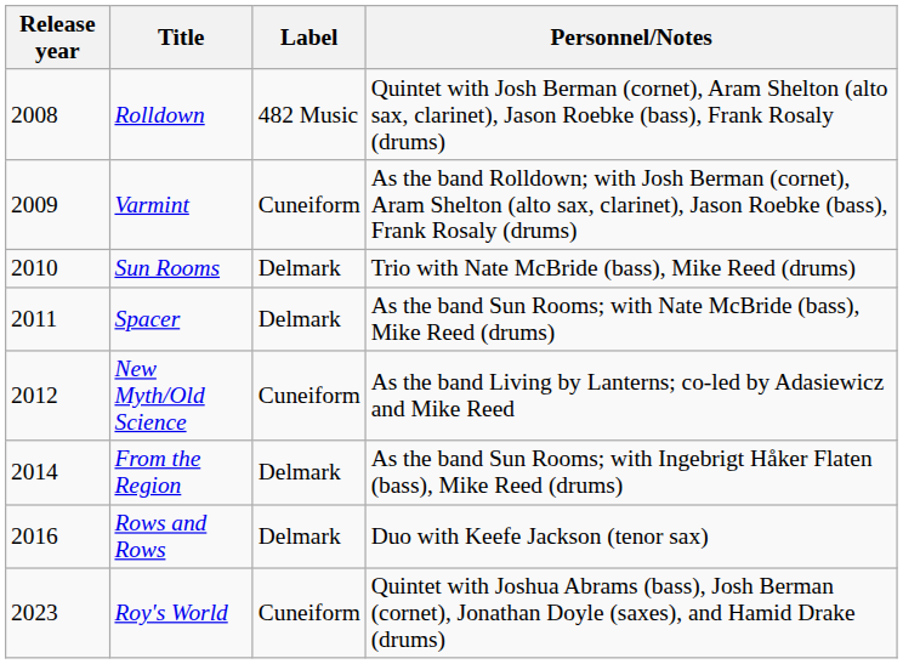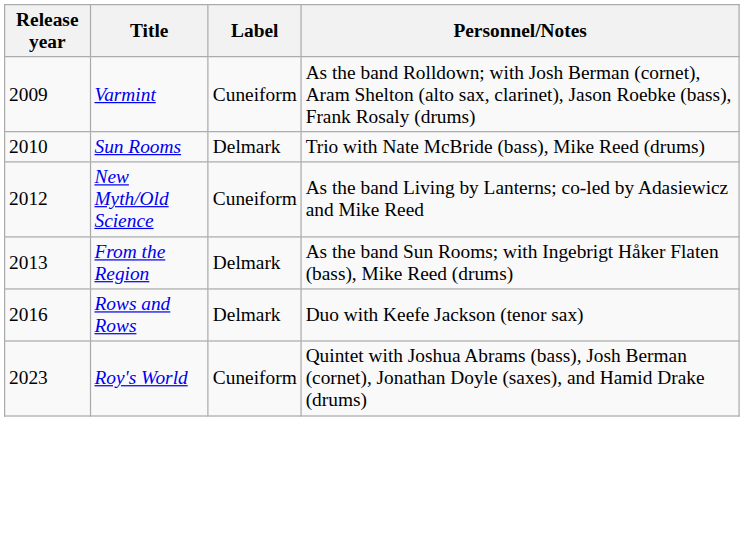- row: 2008 | Rolldown | 482 Music | Quintet with Josh Berman (cornet), Aram Shelton (alto sax, clarinet), Jason Roebke (bass), Frank Rosaly (drums)
- row: 2011 | Spacer | Delmark | As the band Sun Rooms; with Nate McBride (bass), Mike Reed (drums)
From the Region | Release year: 2014 -> 2013
